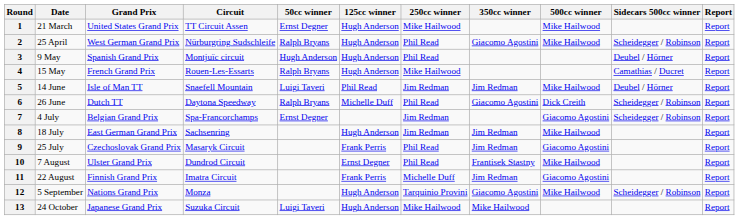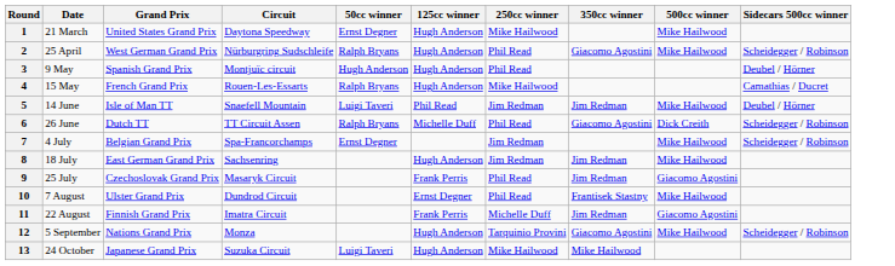- column: Report | Report | Report | Report | Report | Report | Report | Report | Report | Report | Report | Report | Report | Report
1 | Circuit: TT Circuit Assen -> Daytona Speedway
6 | Circuit: Daytona Speedway -> TT Circuit Assen
7 | 500cc winner: Giacomo Agostini -> Mike Hailwood
